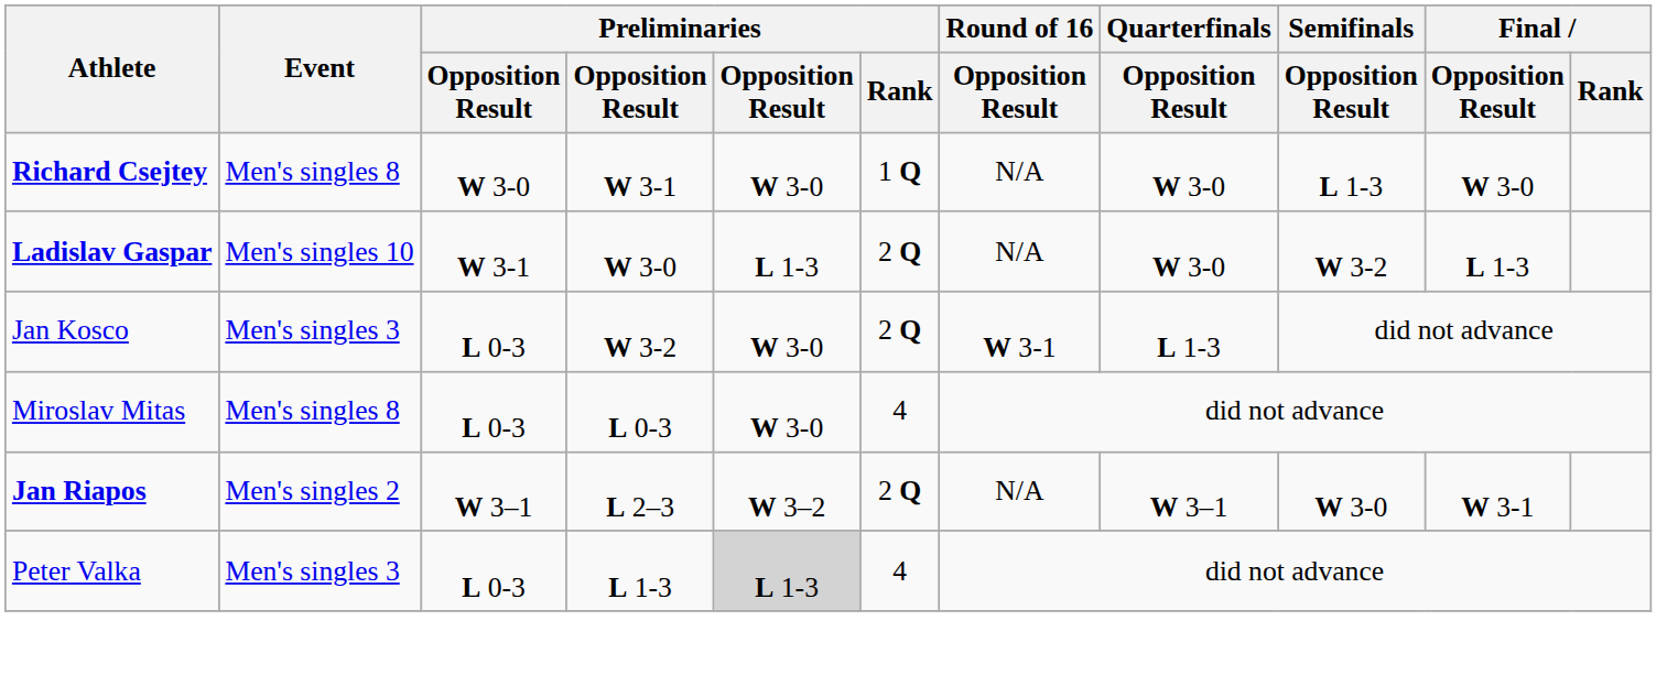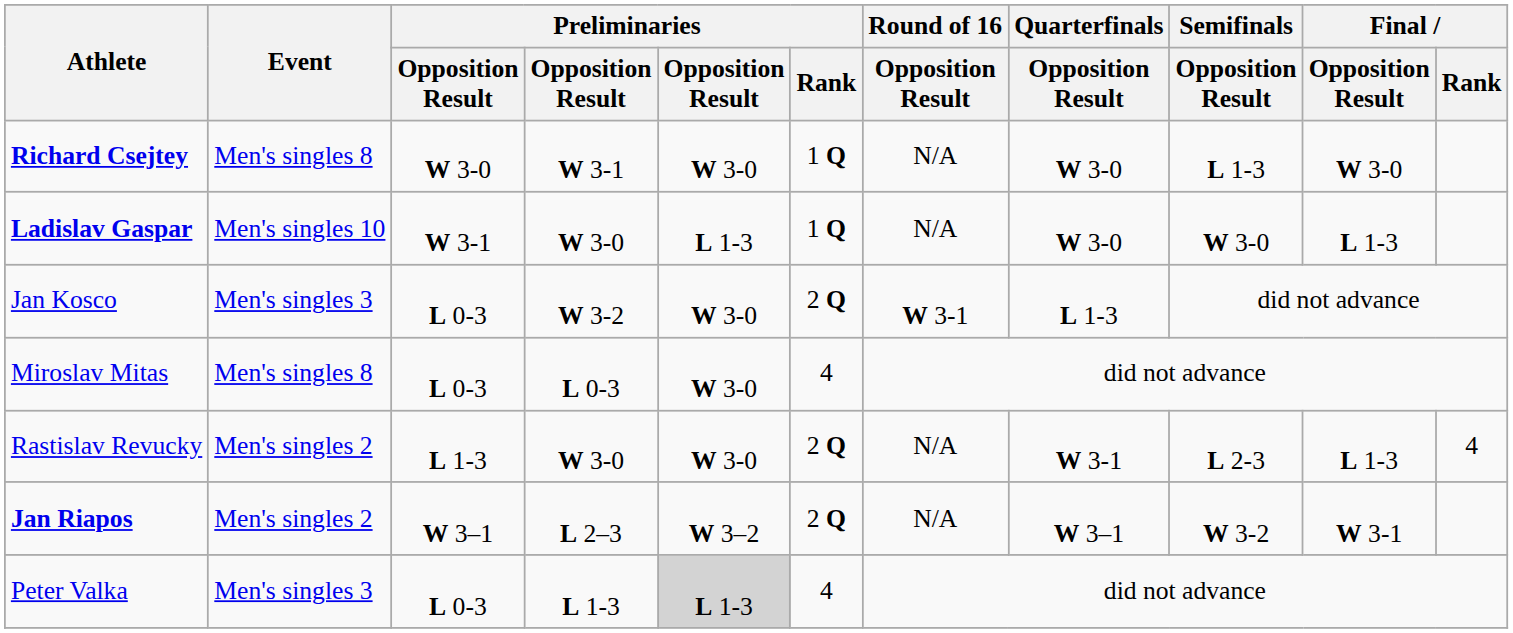Ladislav Gaspar | Preliminaries / Rank: 2 Q -> 1 Q
Ladislav Gaspar | Semifinals / Opposition Result: W 3-2 -> W 3-0
+ row: Rastislav Revucky | Men's singles 2 | L 1-3 | W 3-0 | W 3-0 | 2 Q | N/A | W 3-1 | L 2-3 | L 1-3 | 4
Jan Riapos | Semifinals / Opposition Result: W 3-0 -> W 3-2
